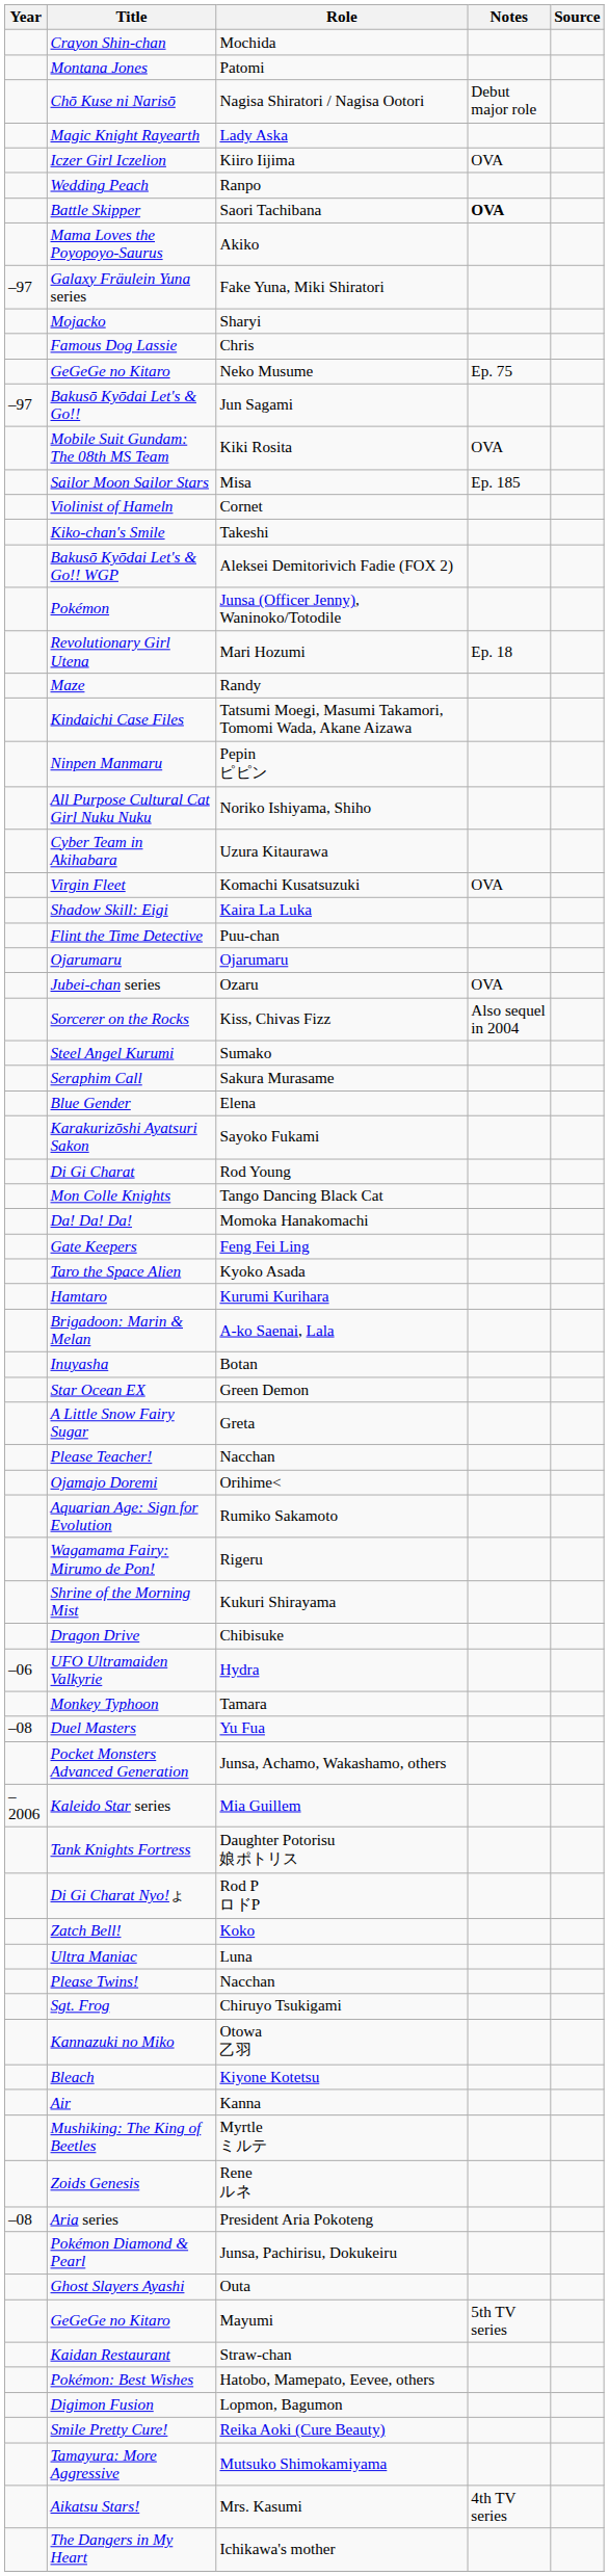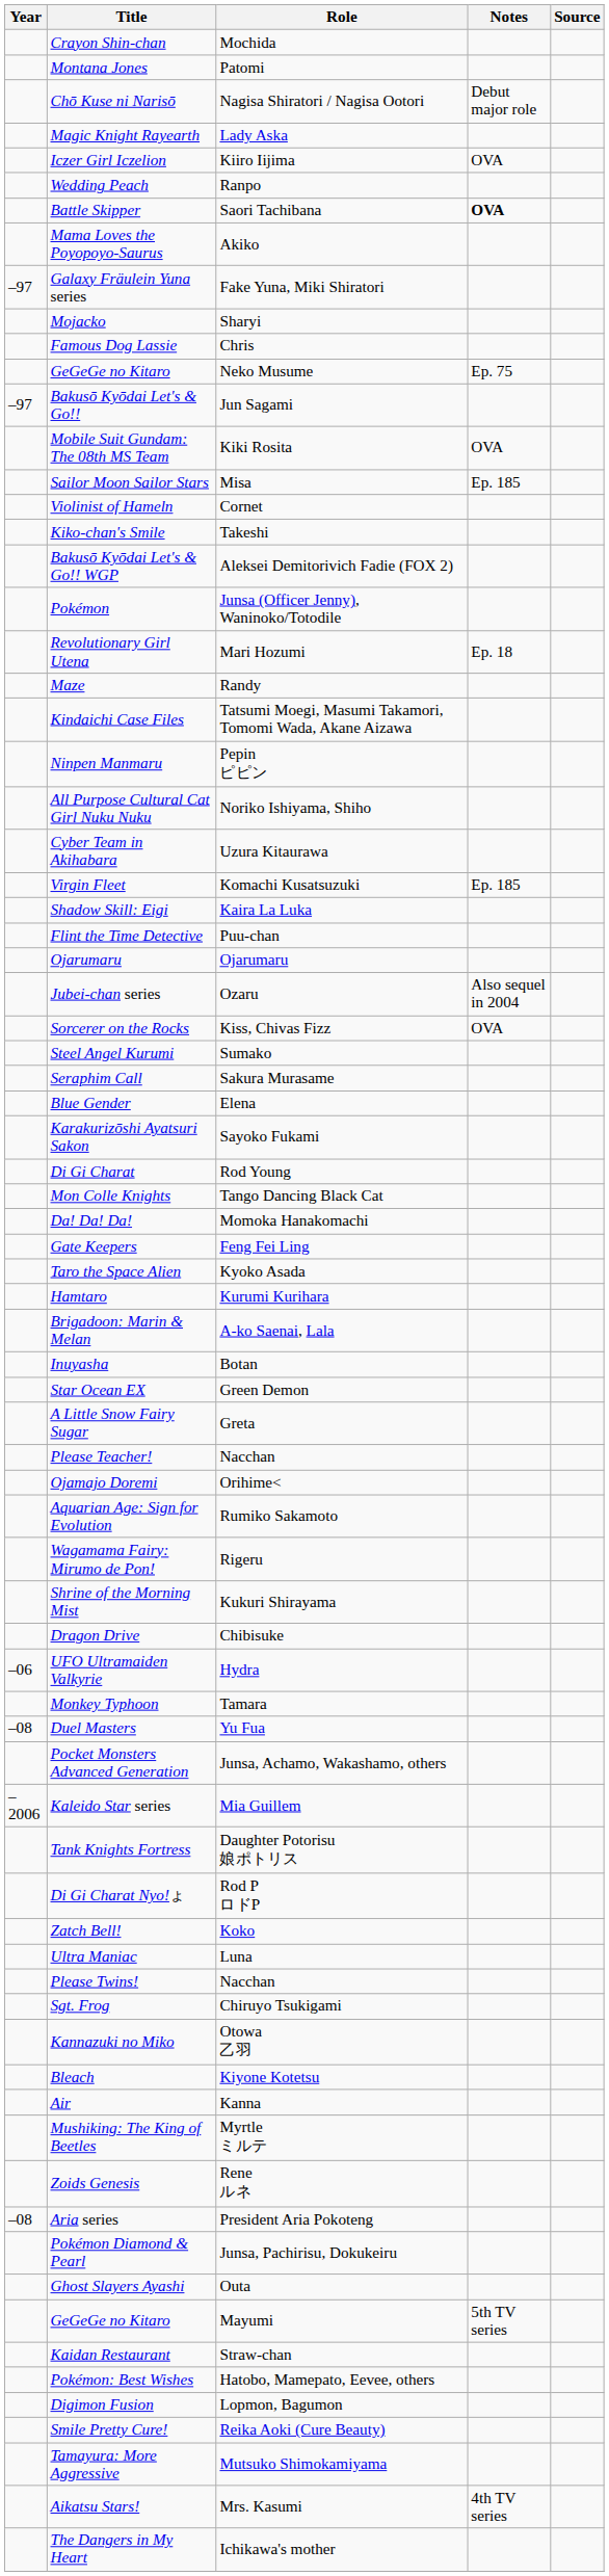Virgin Fleet | Notes: OVA -> Ep. 185
Jubei-chan series | Notes: OVA -> Also sequel in 2004
Sorcerer on the Rocks | Notes: Also sequel in 2004 -> OVA
